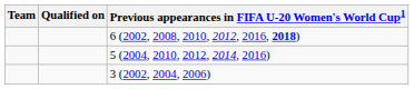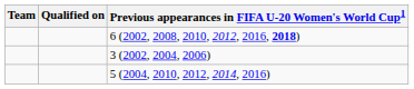rows swapped: 5 (2004, 2010, 2012, 2014, 2016) <-> 3 (2002, 2004, 2006)
